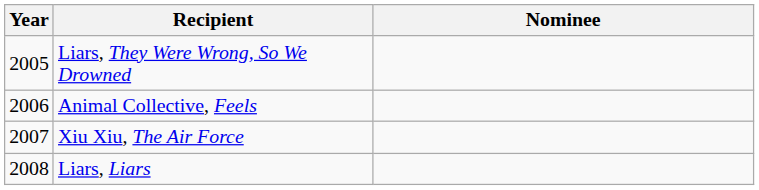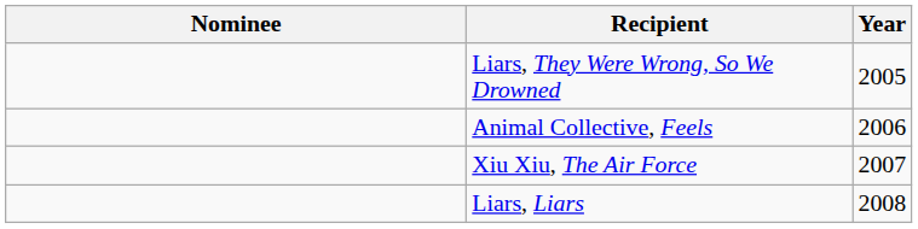columns swapped: Year <-> Nominee
